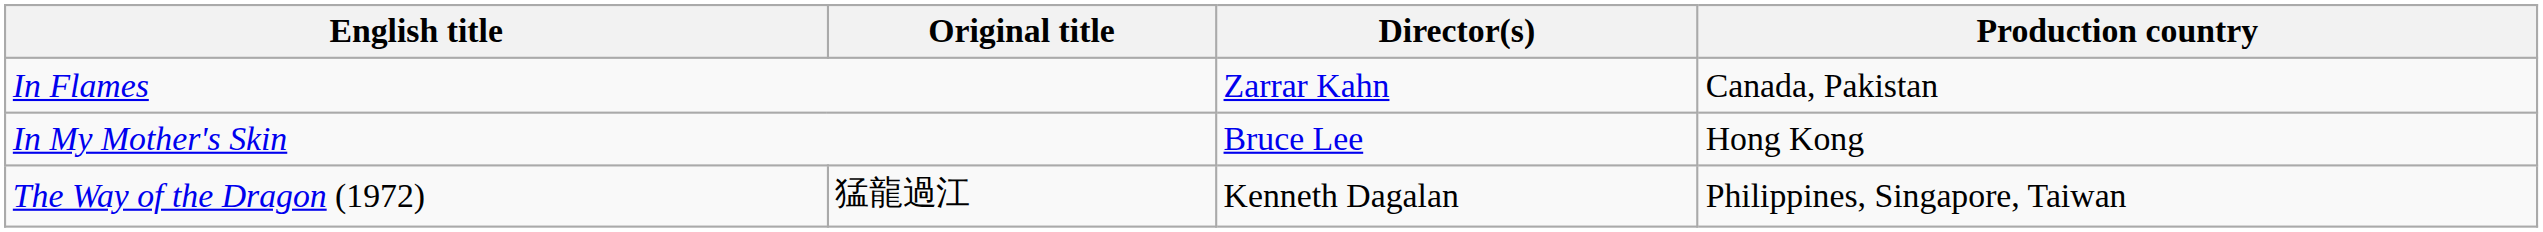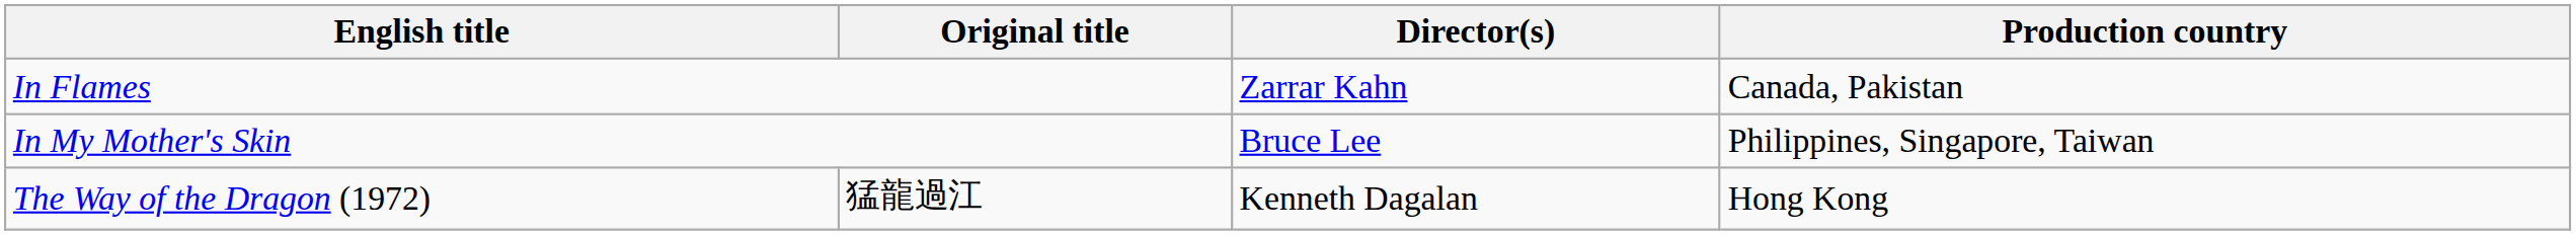In My Mother's Skin | Production country: Hong Kong -> Philippines, Singapore, Taiwan
The Way of the Dragon (1972) | Production country: Philippines, Singapore, Taiwan -> Hong Kong
